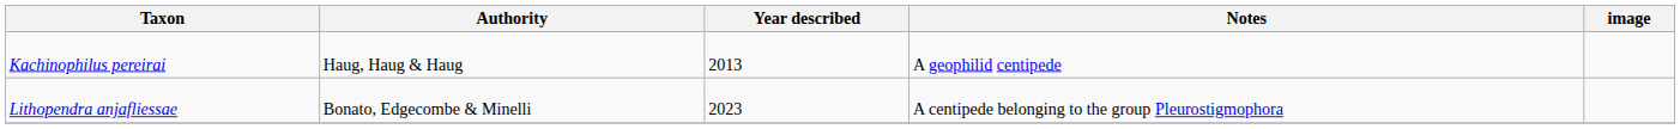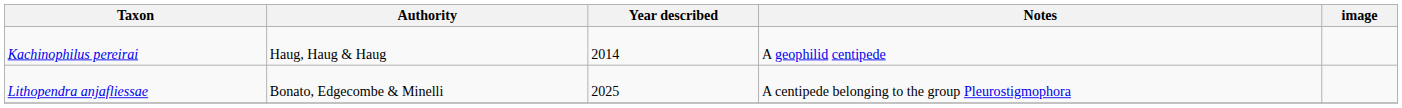Kachinophilus pereirai | Year described: 2013 -> 2014
Lithopendra anjafliessae | Year described: 2023 -> 2025
